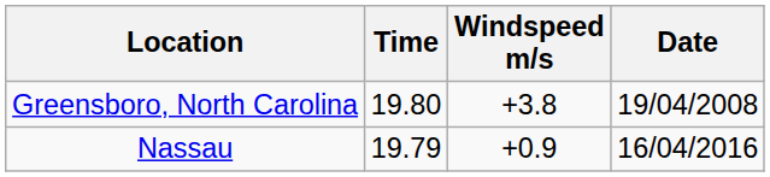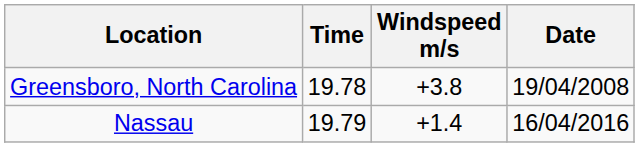Greensboro, North Carolina | Time: 19.80 -> 19.78
Nassau | Windspeed m/s: +0.9 -> +1.4
